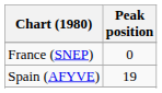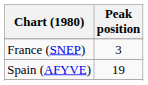France (SNEP) | Peak position: 0 -> 3
